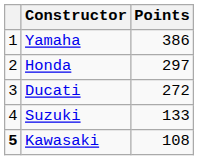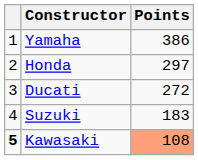Suzuki | Points: 133 -> 183
Kawasaki | Points: no background -> lightsalmon background
